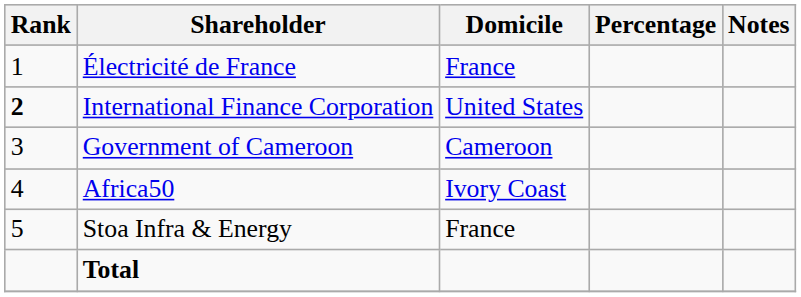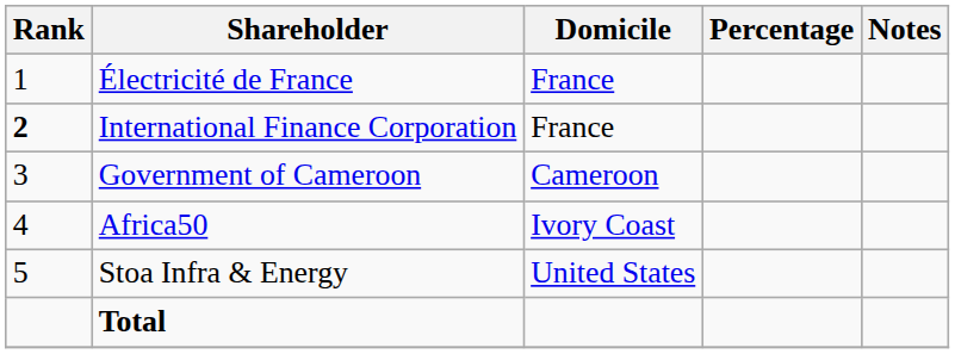International Finance Corporation | Domicile: United States -> France
Stoa Infra & Energy | Domicile: France -> United States
